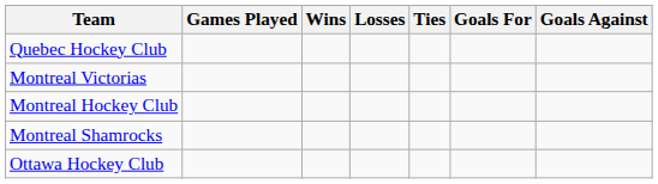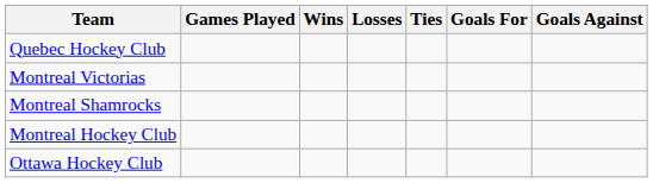rows swapped: Montreal Hockey Club <-> Montreal Shamrocks
